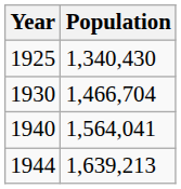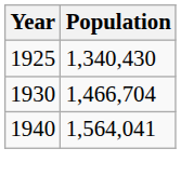- row: 1944 | 1,639,213
